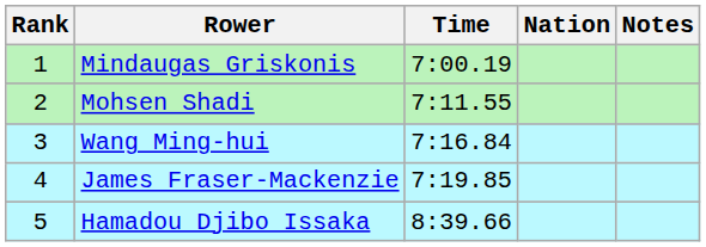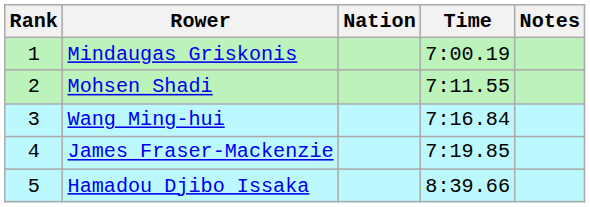columns swapped: Nation <-> Time
